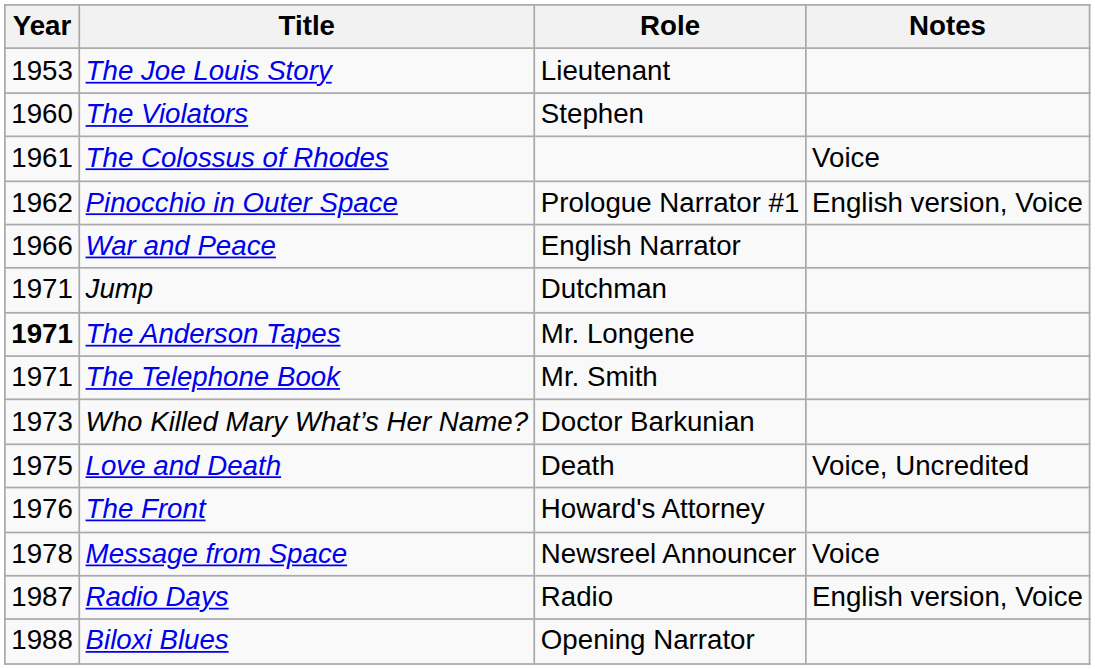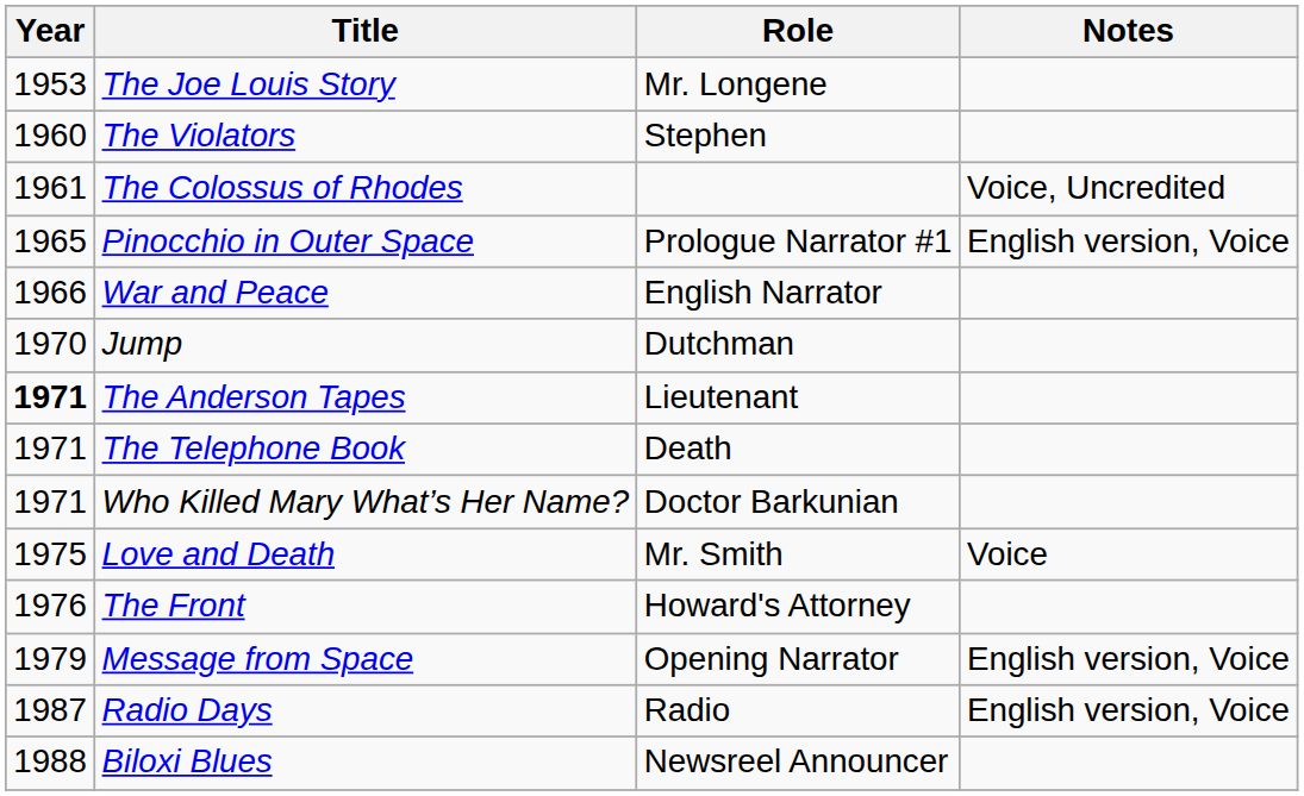The Joe Louis Story | Role: Lieutenant -> Mr. Longene
The Colossus of Rhodes | Notes: Voice -> Voice, Uncredited
Pinocchio in Outer Space | Year: 1962 -> 1965
Jump | Year: 1971 -> 1970
The Anderson Tapes | Role: Mr. Longene -> Lieutenant
The Telephone Book | Role: Mr. Smith -> Death
Who Killed Mary What’s Her Name? | Year: 1973 -> 1971
Love and Death | Role: Death -> Mr. Smith
Love and Death | Notes: Voice, Uncredited -> Voice
Message from Space | Year: 1978 -> 1979
Message from Space | Role: Newsreel Announcer -> Opening Narrator
Message from Space | Notes: Voice -> English version, Voice
Biloxi Blues | Role: Opening Narrator -> Newsreel Announcer
